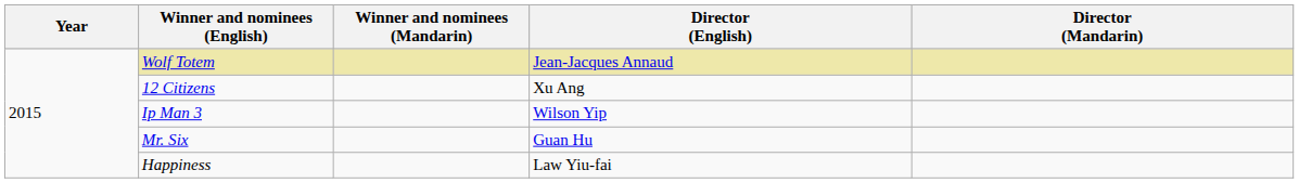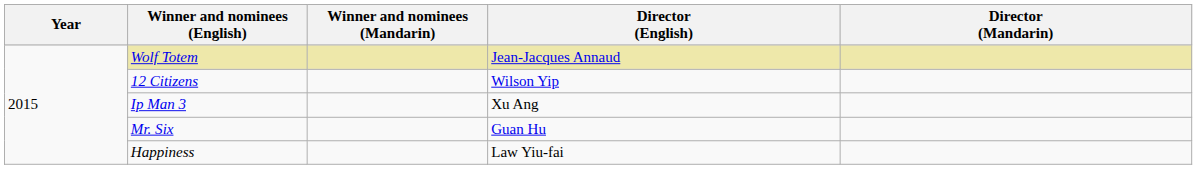12 Citizens | Director (English): Xu Ang -> Wilson Yip
Ip Man 3 | Director (English): Wilson Yip -> Xu Ang
